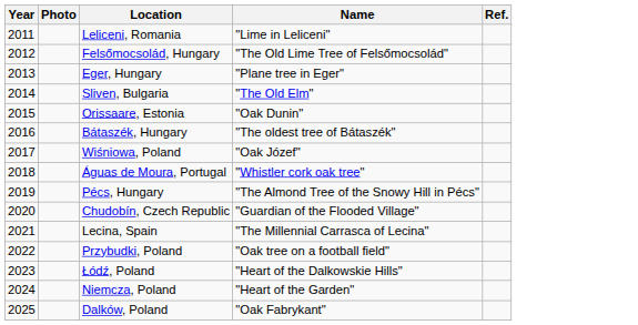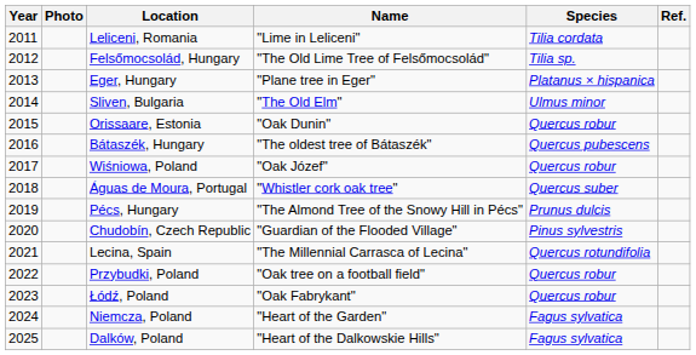+ column: Species | Tilia cordata | Tilia sp. | Platanus × hispanica | Ulmus minor | Quercus robur | Quercus pubescens | Quercus robur | Quercus suber | Prunus dulcis | Pinus sylvestris | Quercus rotundifolia | Quercus robur | Quercus robur | Fagus sylvatica | Fagus sylvatica
Łódź, Poland | Name: "Heart of the Dalkowskie Hills" -> "Oak Fabrykant"
Dalków, Poland | Name: "Oak Fabrykant" -> "Heart of the Dalkowskie Hills"
